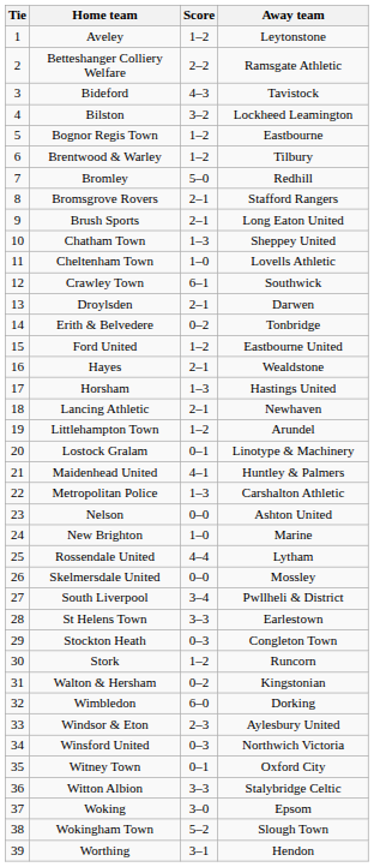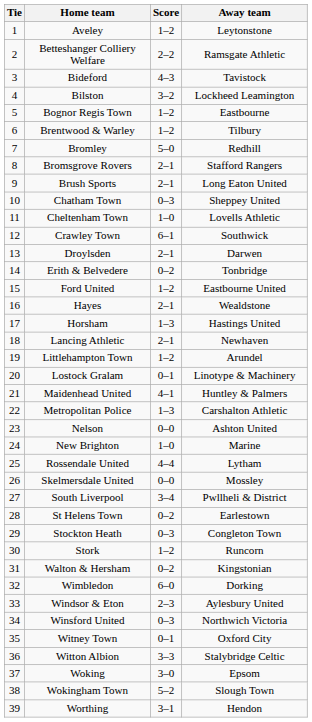Chatham Town | Score: 1–3 -> 0–3
St Helens Town | Score: 3–3 -> 0–2
